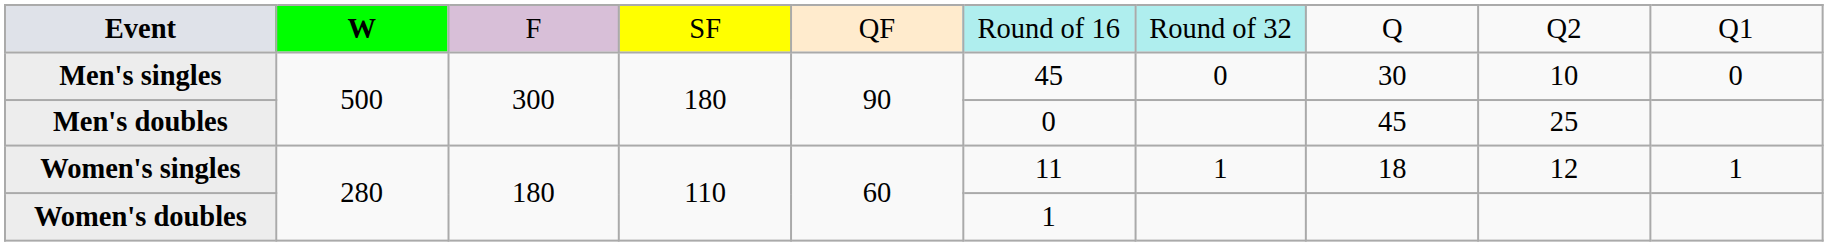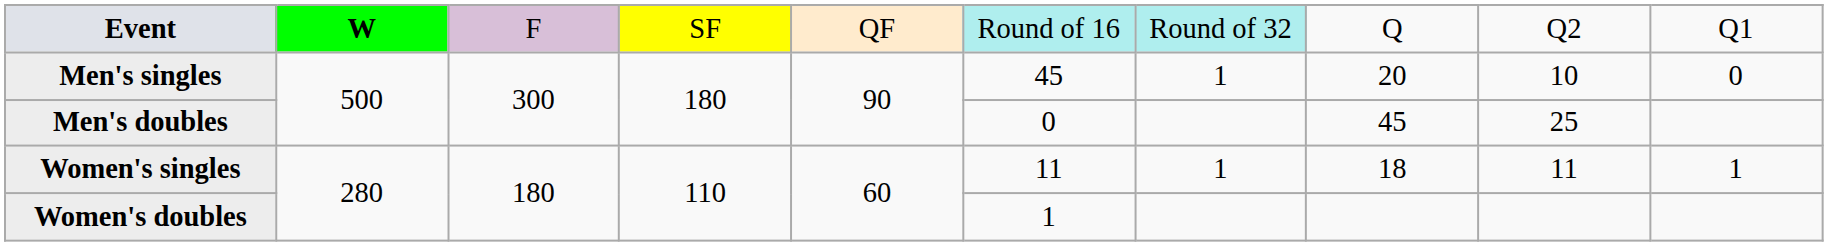Men's singles | column 7: 0 -> 1
Men's singles | column 8: 30 -> 20
Women's singles | column 9: 12 -> 11
